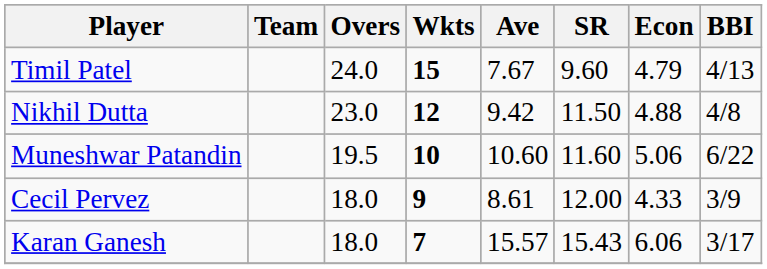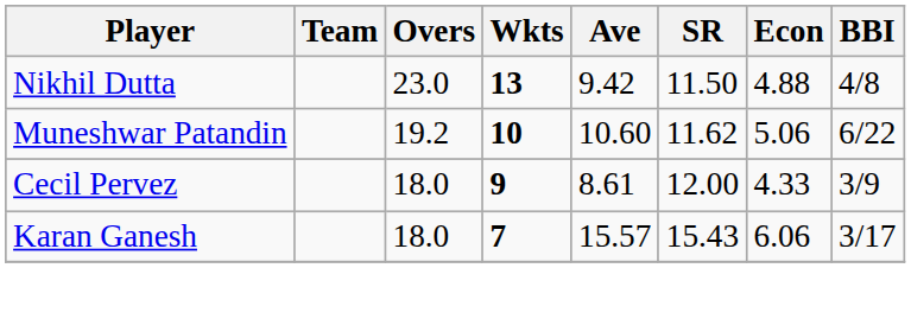- row: Timil Patel | 24.0 | 15 | 7.67 | 9.60 | 4.79 | 4/13
Nikhil Dutta | Wkts: 12 -> 13
Muneshwar Patandin | Overs: 19.5 -> 19.2
Muneshwar Patandin | SR: 11.60 -> 11.62
